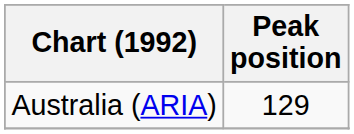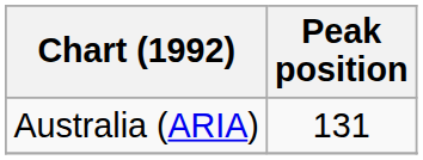Australia (ARIA) | Peak position: 129 -> 131
